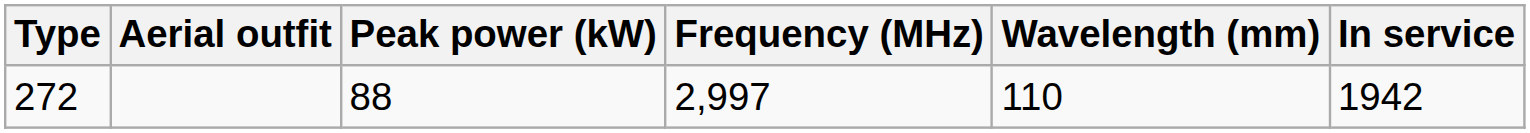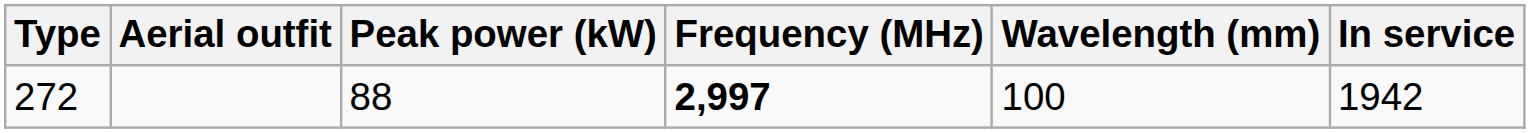272 | Frequency (MHz): normal -> bold
272 | Wavelength (mm): 110 -> 100
